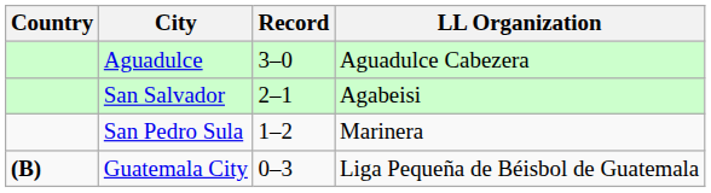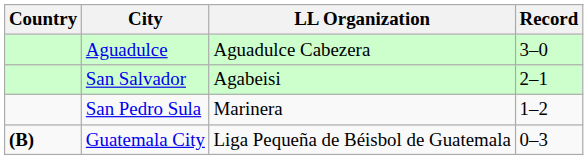columns swapped: LL Organization <-> Record
